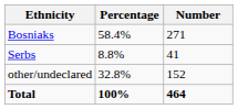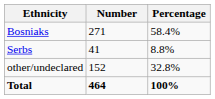columns swapped: Number <-> Percentage
